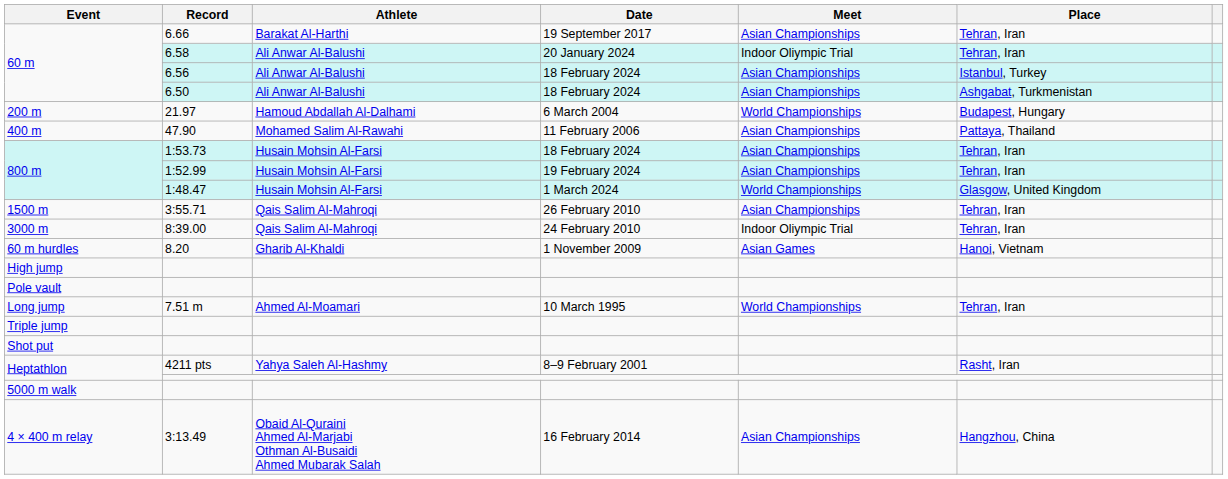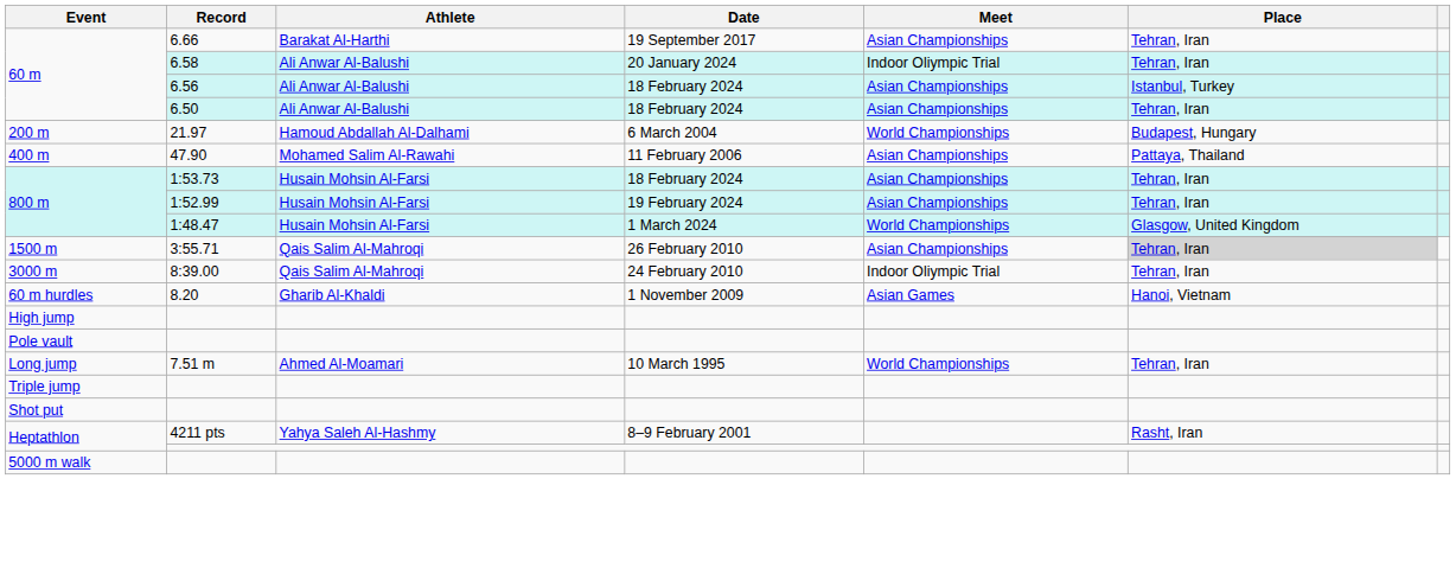6.50 | Place: Ashgabat, Turkmenistan -> Tehran, Iran
3:55.71 | Place: no background -> lightgrey background
- row: 4 × 400 m relay | 3:13.49 | Obaid Al-Quraini Ahmed Al-Marjabi Othman Al-Busaidi Ahmed Mubarak Salah | 16 February 2014 | Asian Championships | Hangzhou, China
